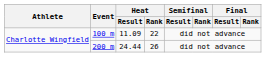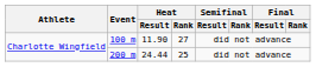100 m | Heat / Result: 11.09 -> 11.90
100 m | Heat / Rank: 22 -> 27
200 m | Heat / Rank: 26 -> 25
